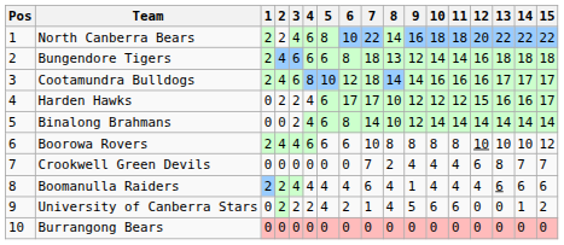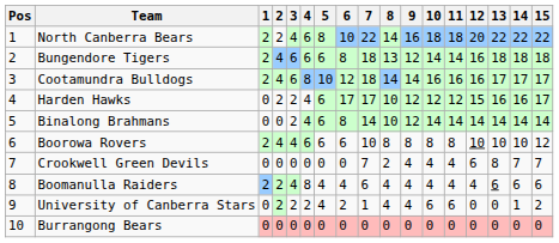Boomanulla Raiders | 4: 4 -> 8
Boomanulla Raiders | 9: 1 -> 4
University of Canberra Stars | 9: 5 -> 4
